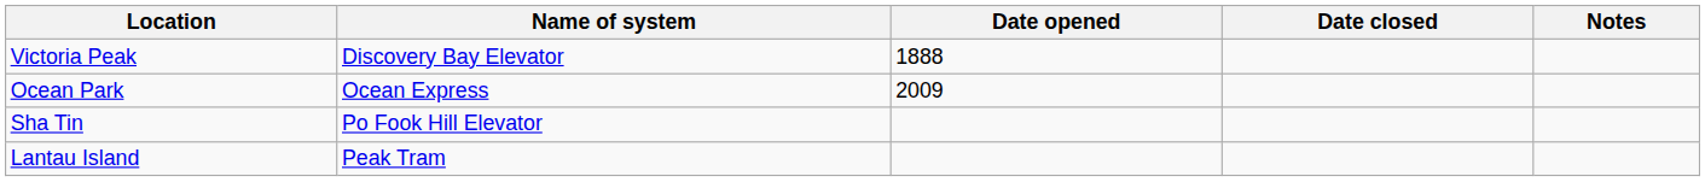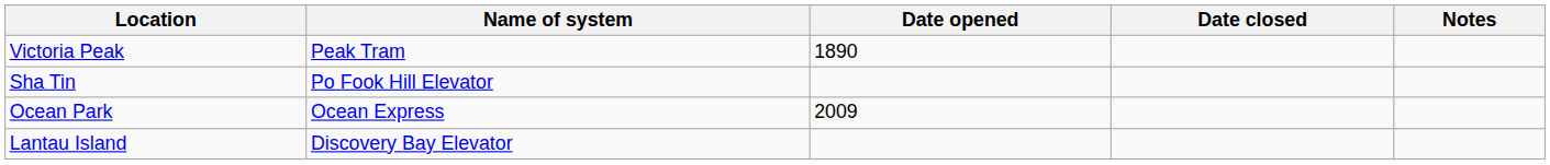Victoria Peak | Name of system: Discovery Bay Elevator -> Peak Tram
Victoria Peak | Date opened: 1888 -> 1890
rows swapped: Ocean Park <-> Sha Tin
Lantau Island | Name of system: Peak Tram -> Discovery Bay Elevator
